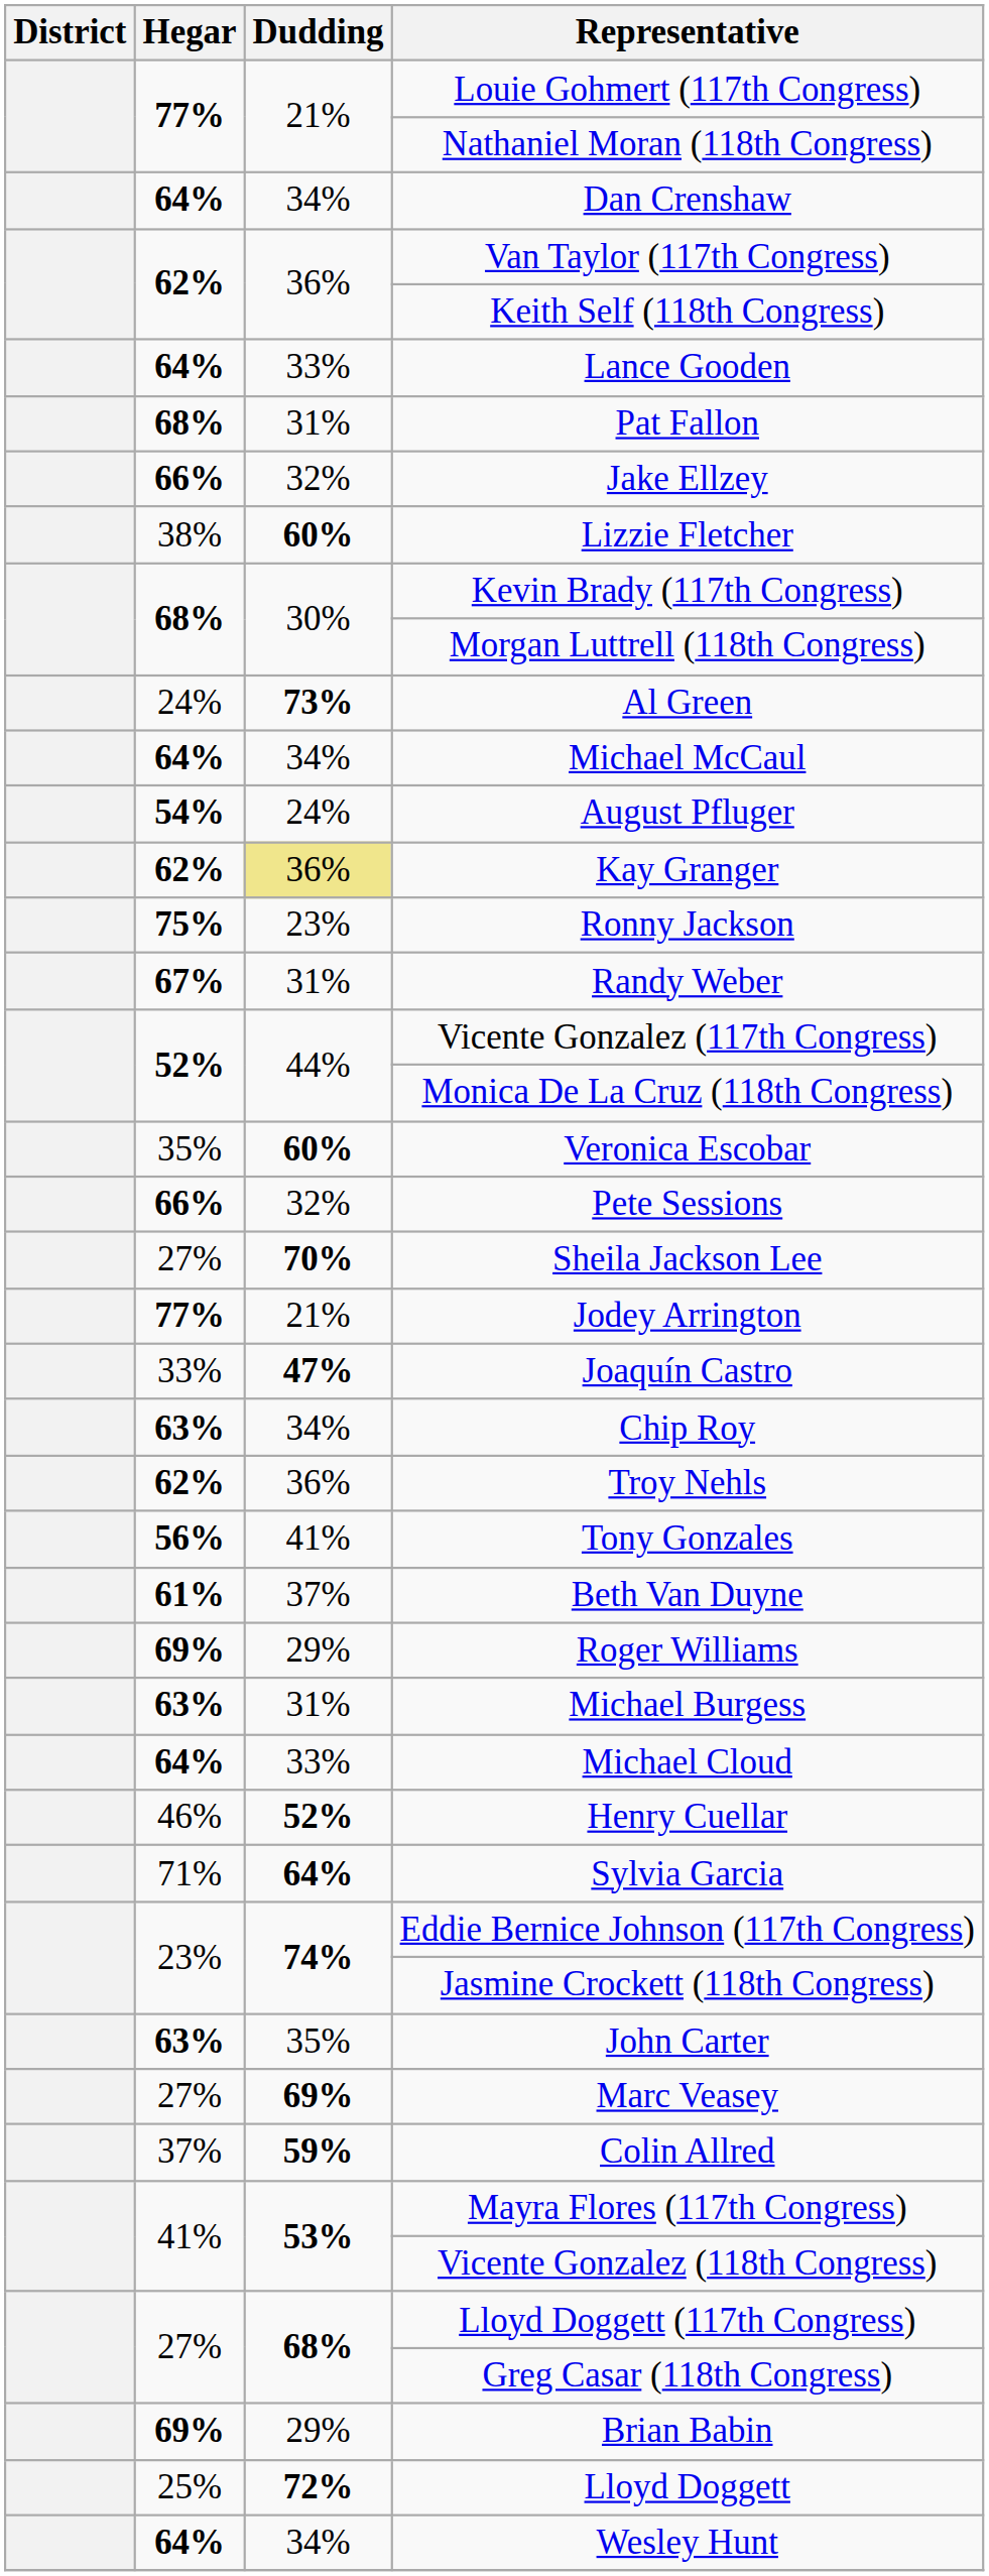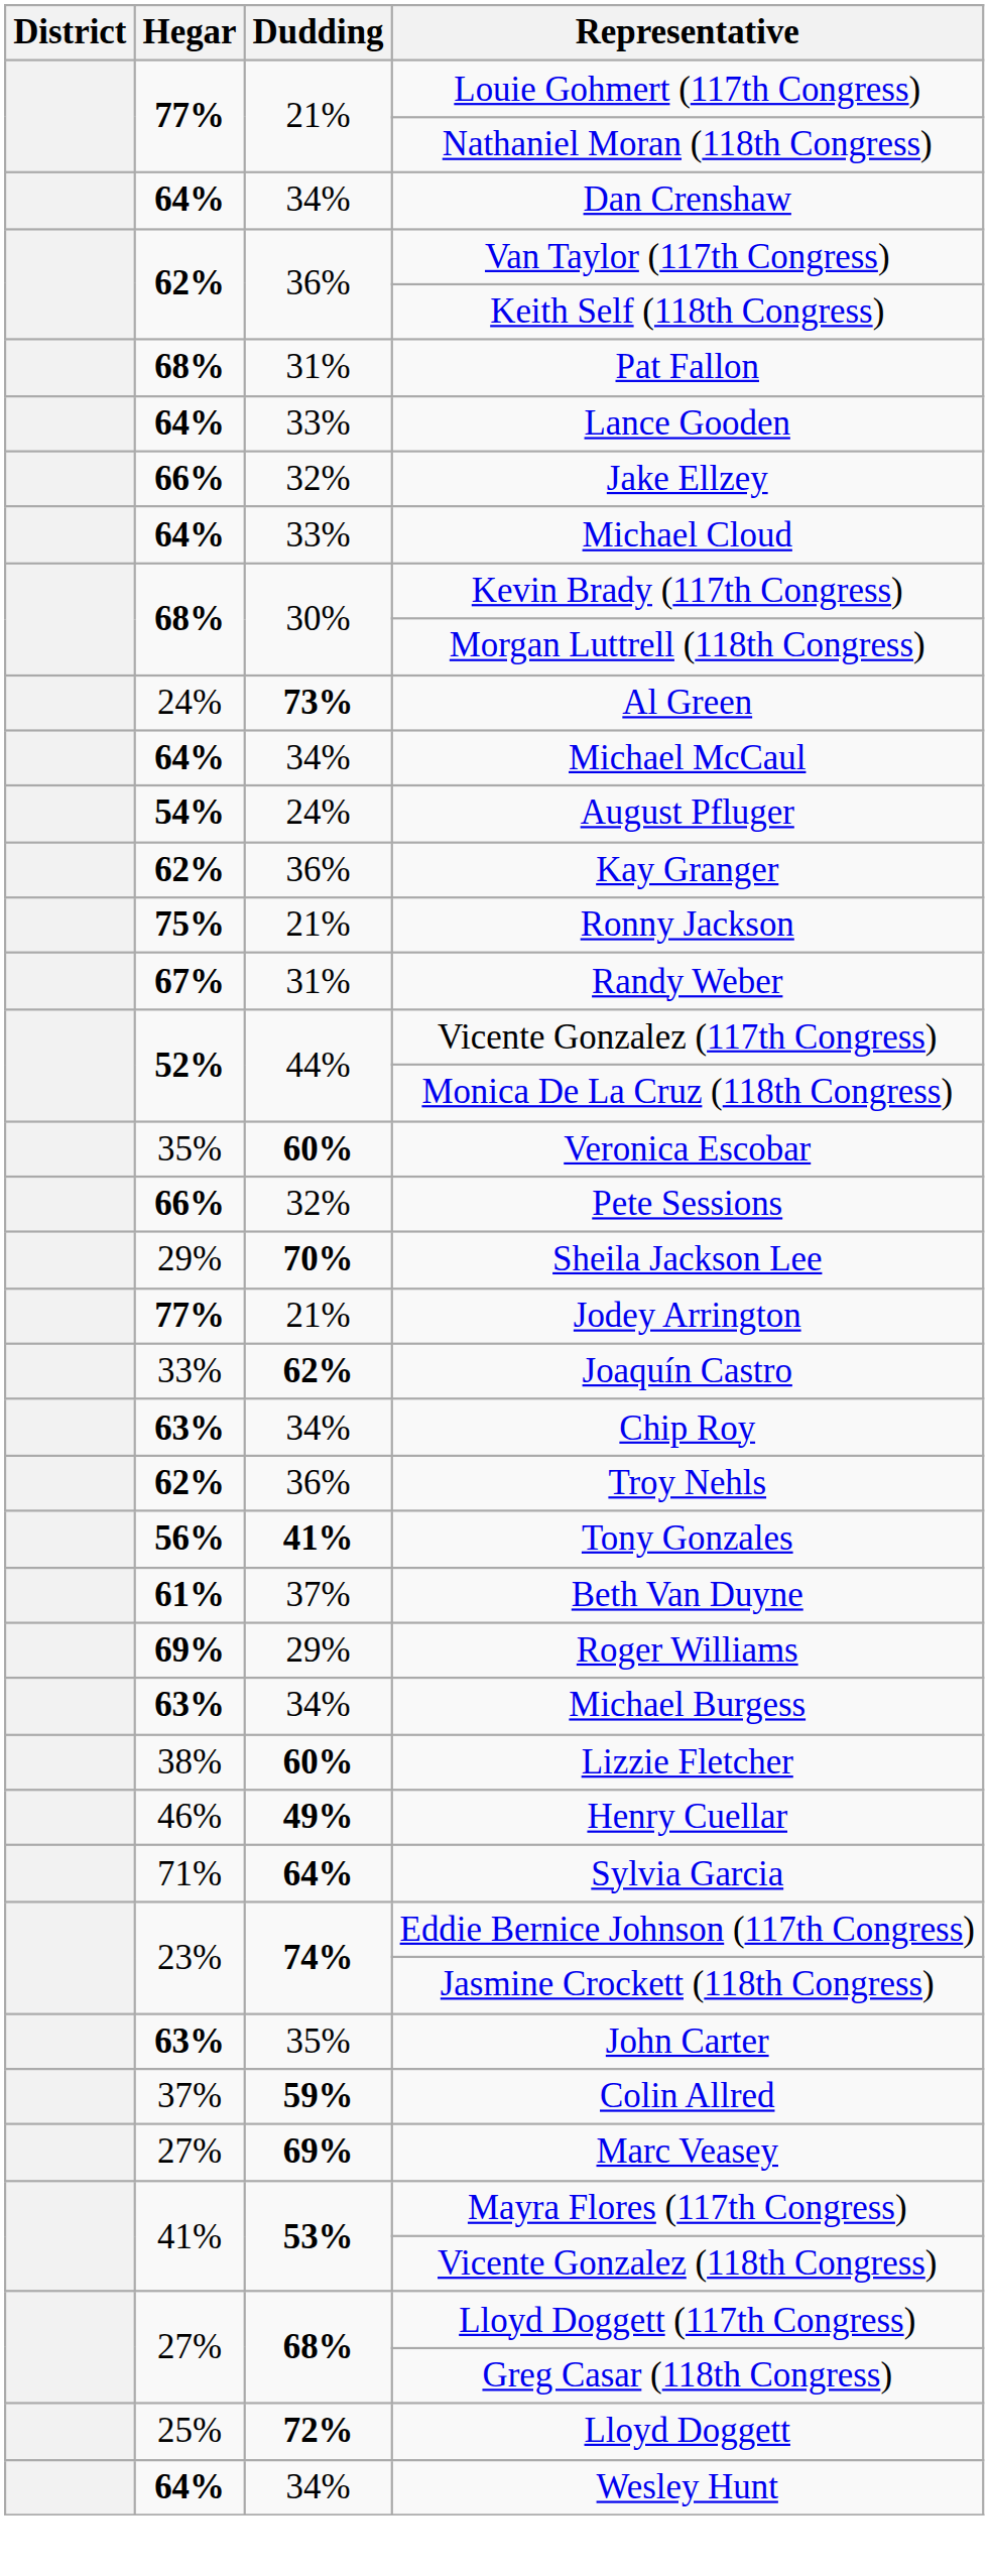rows swapped: Pat Fallon <-> Lance Gooden
rows swapped: Lizzie Fletcher <-> Michael Cloud
Kay Granger | Dudding: khaki background -> no background
Ronny Jackson | Dudding: 23% -> 21%
Sheila Jackson Lee | Hegar: 27% -> 29%
Joaquín Castro | Dudding: 47% -> 62%
Tony Gonzales | Dudding: normal -> bold
Michael Burgess | Dudding: 31% -> 34%
Henry Cuellar | Dudding: 52% -> 49%
rows swapped: Colin Allred <-> Marc Veasey
- row: 69% | 29% | Brian Babin
